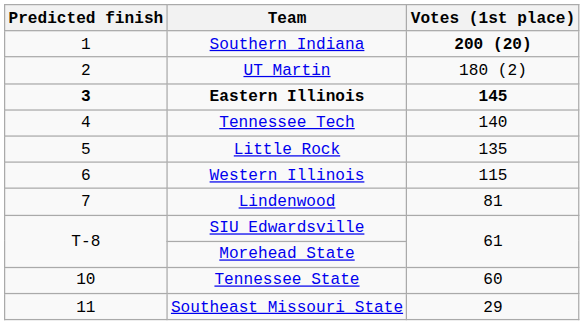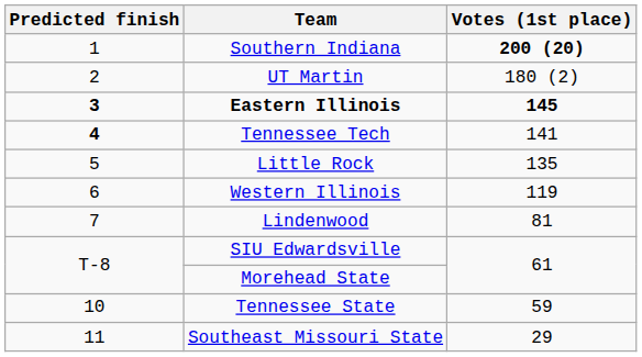Tennessee Tech | Predicted finish: normal -> bold
Tennessee Tech | Votes (1st place): 140 -> 141
Western Illinois | Votes (1st place): 115 -> 119
Tennessee State | Votes (1st place): 60 -> 59
